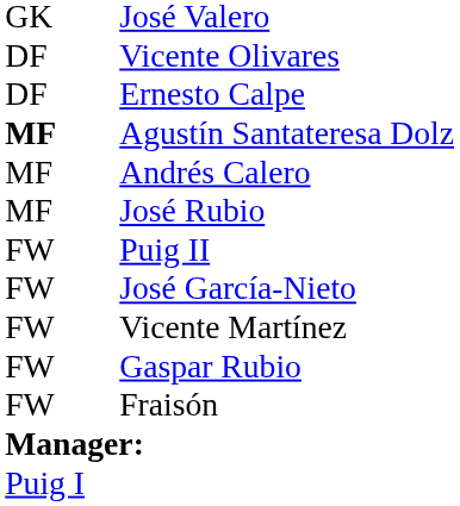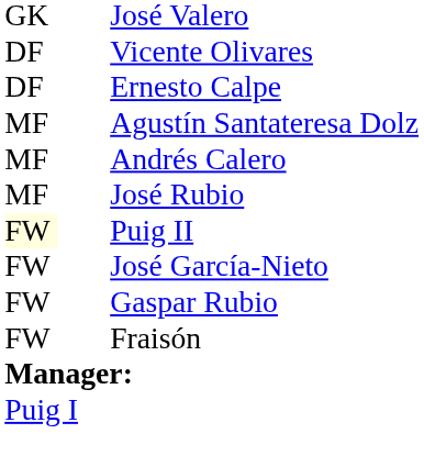Agustín Santateresa Dolz | column 1: bold -> normal
Puig II | column 1: no background -> lightyellow background
- row: FW | Vicente Martínez
